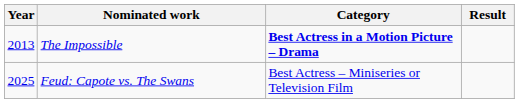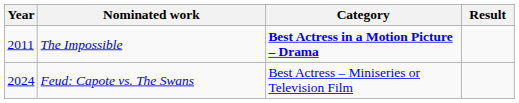The Impossible | Year: 2013 -> 2011
Feud: Capote vs. The Swans | Year: 2025 -> 2024
